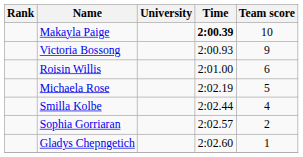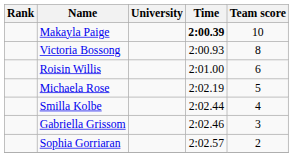Victoria Bossong | Team score: 9 -> 8
+ row: Gabriella Grissom | 2:02.46 | 3
- row: Gladys Chepngetich | 2:02.60 | 1
